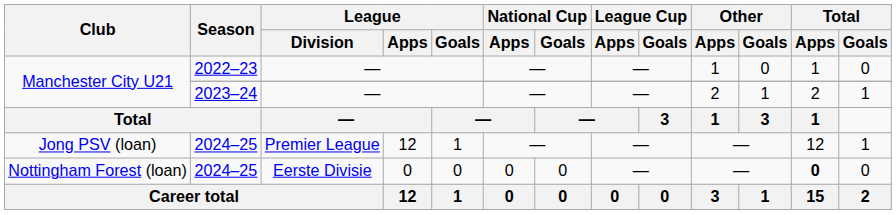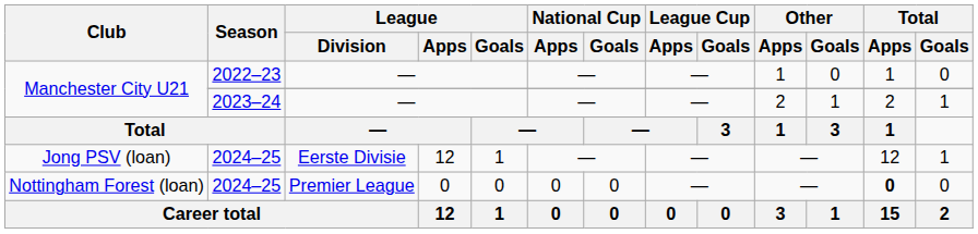Jong PSV (loan) | League / Division: Premier League -> Eerste Divisie
Nottingham Forest (loan) | League / Division: Eerste Divisie -> Premier League
